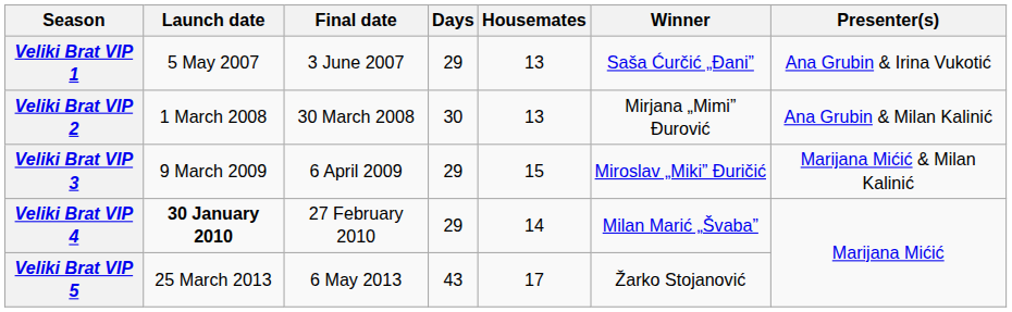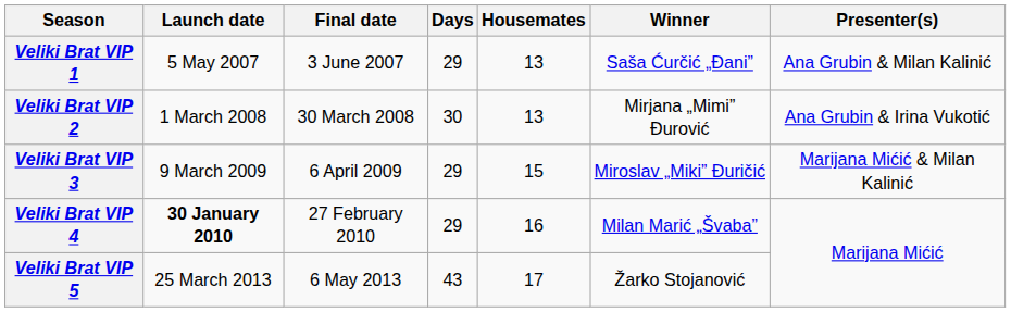Veliki Brat VIP 1 | Presenter(s): Ana Grubin & Irina Vukotić -> Ana Grubin & Milan Kalinić
Veliki Brat VIP 2 | Presenter(s): Ana Grubin & Milan Kalinić -> Ana Grubin & Irina Vukotić
Veliki Brat VIP 4 | Housemates: 14 -> 16
